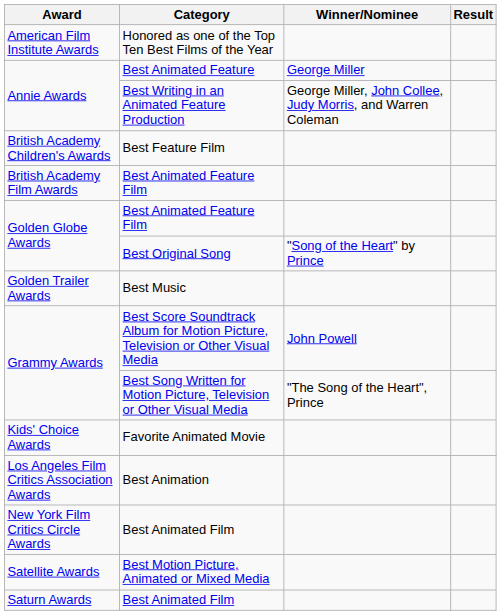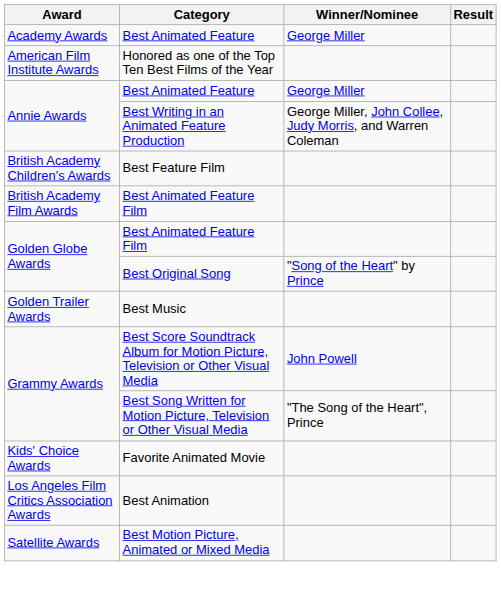+ row: Academy Awards | Best Animated Feature | George Miller
- row: New York Film Critics Circle Awards | Best Animated Film
- row: Saturn Awards | Best Animated Film
